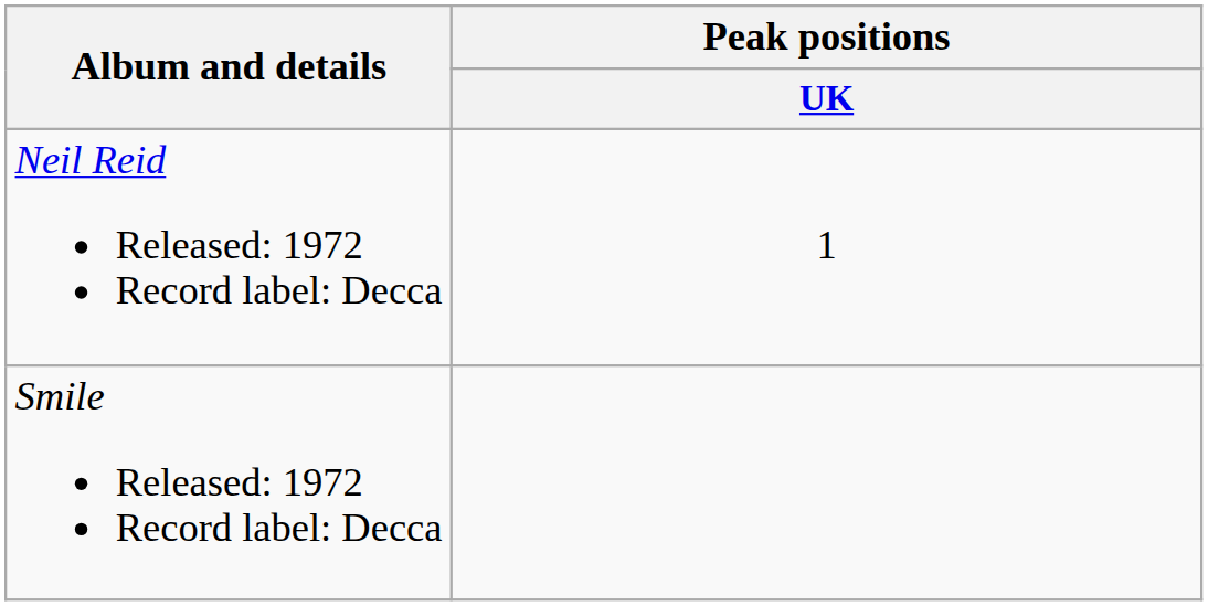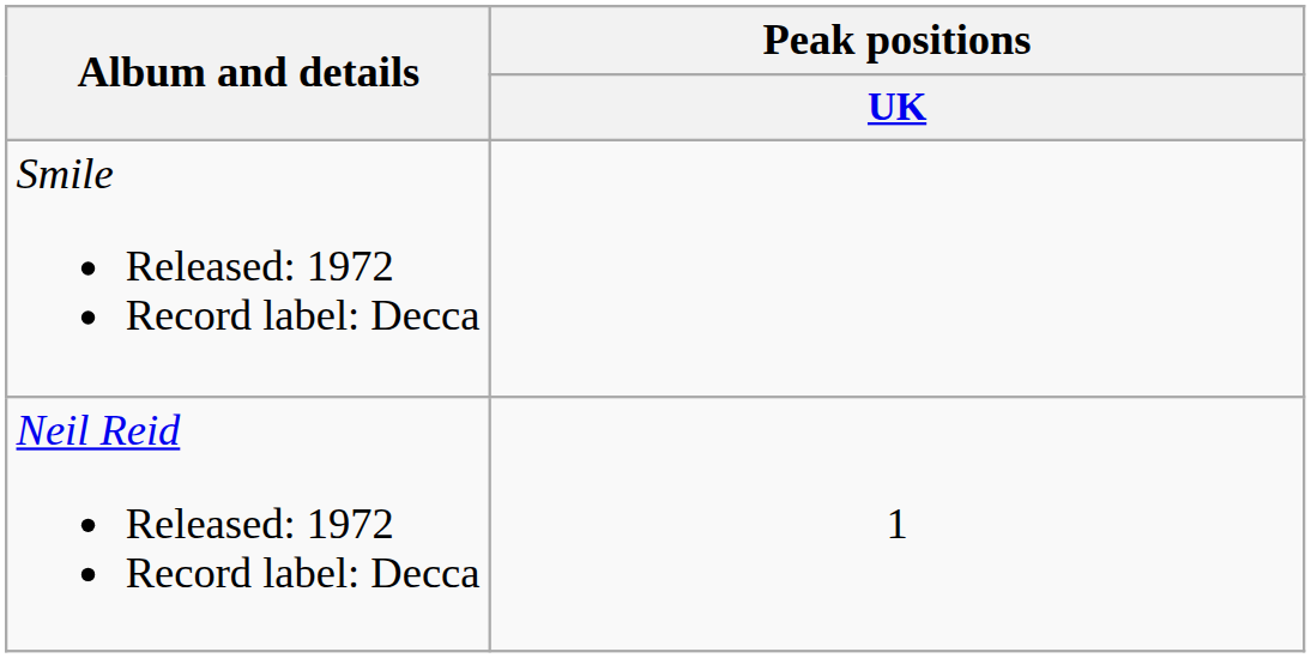rows swapped: Neil Reid Released: 1972 Record label: Decca <-> Smile Released: 1972 Record label: Decca
